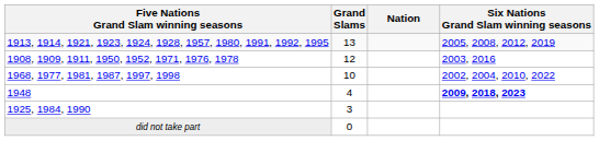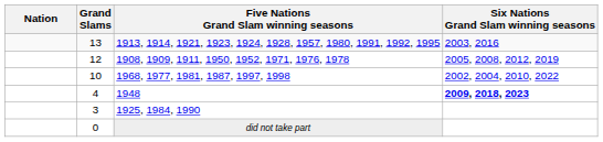columns swapped: Nation <-> Five Nations Grand Slam winning seasons
13 | Six Nations Grand Slam winning seasons: 2005, 2008, 2012, 2019 -> 2003, 2016
12 | Six Nations Grand Slam winning seasons: 2003, 2016 -> 2005, 2008, 2012, 2019
